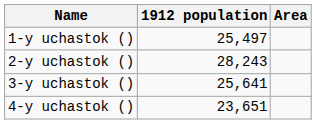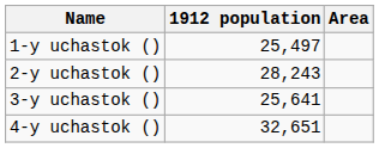4-y uchastok () | 1912 population: 23,651 -> 32,651
